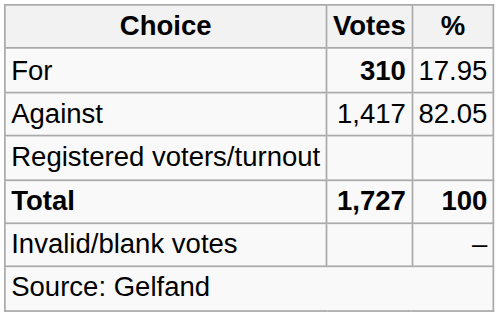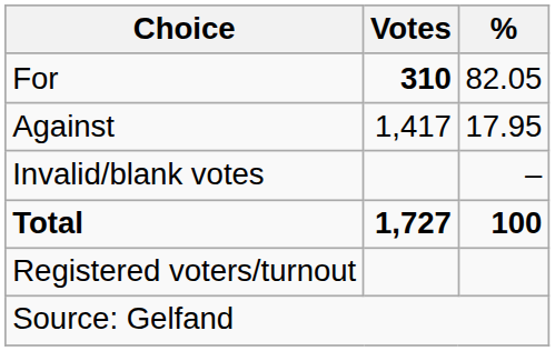For | %: 17.95 -> 82.05
Against | %: 82.05 -> 17.95
rows swapped: Invalid/blank votes <-> Registered voters/turnout
